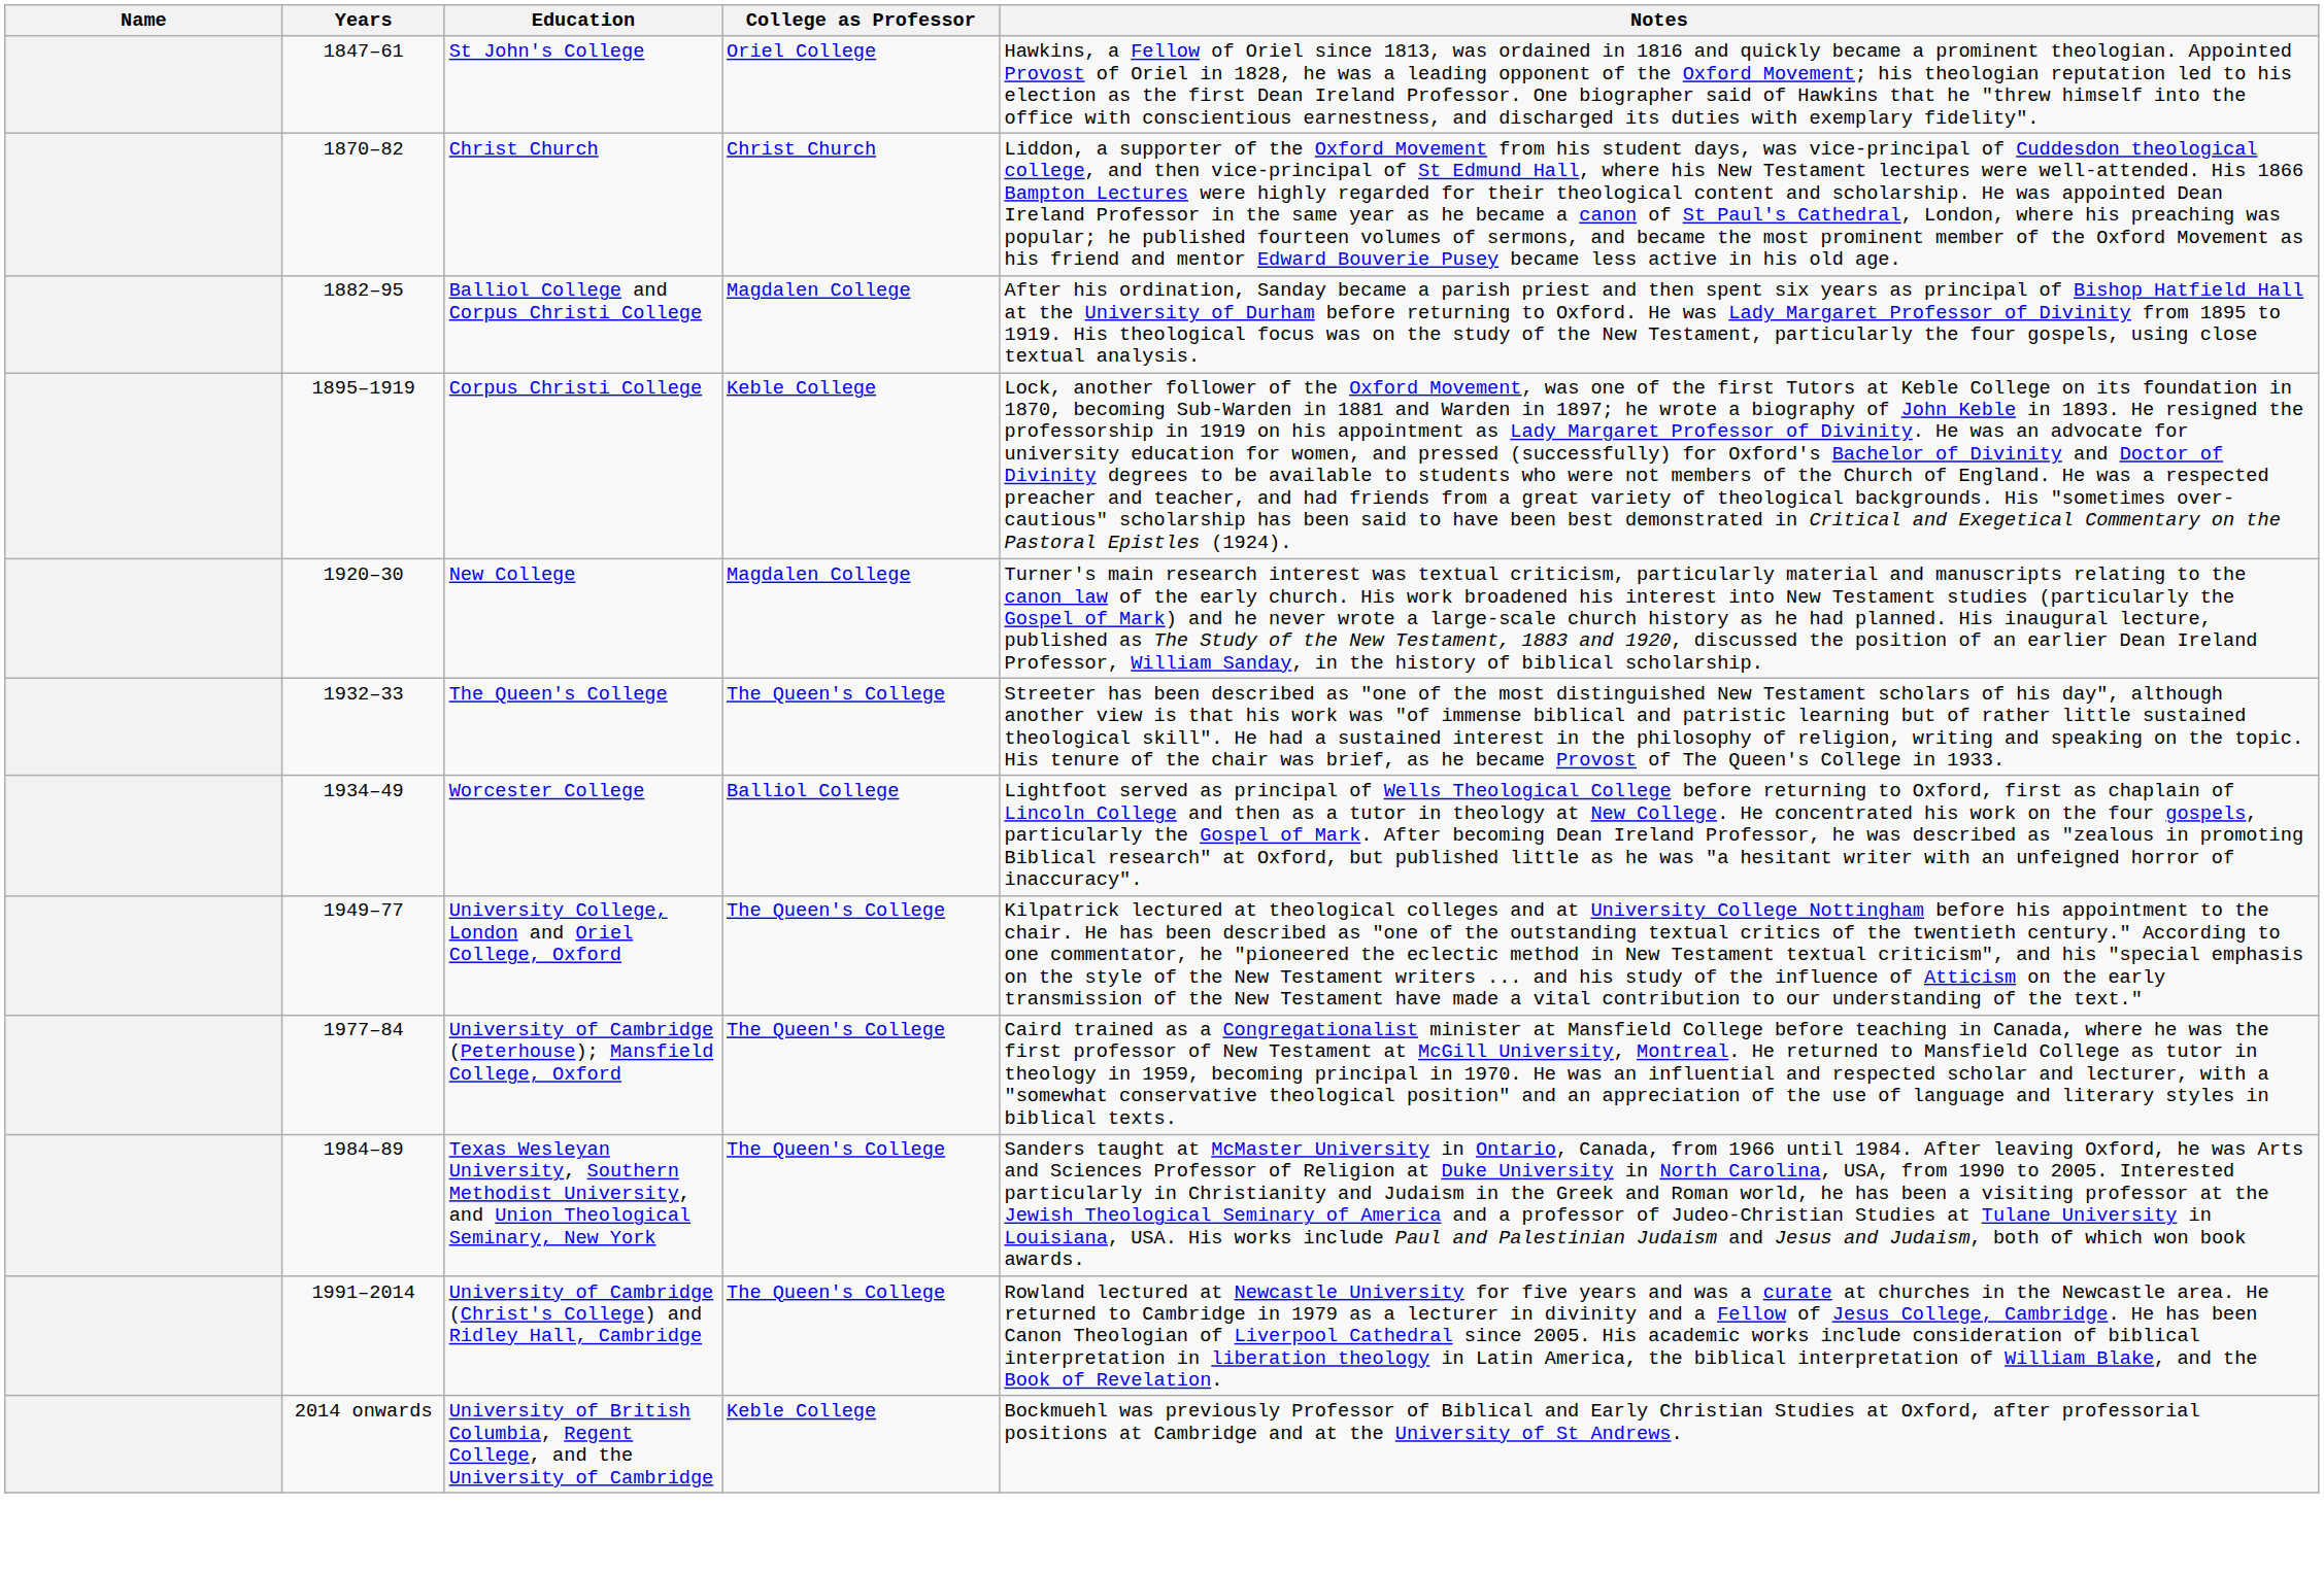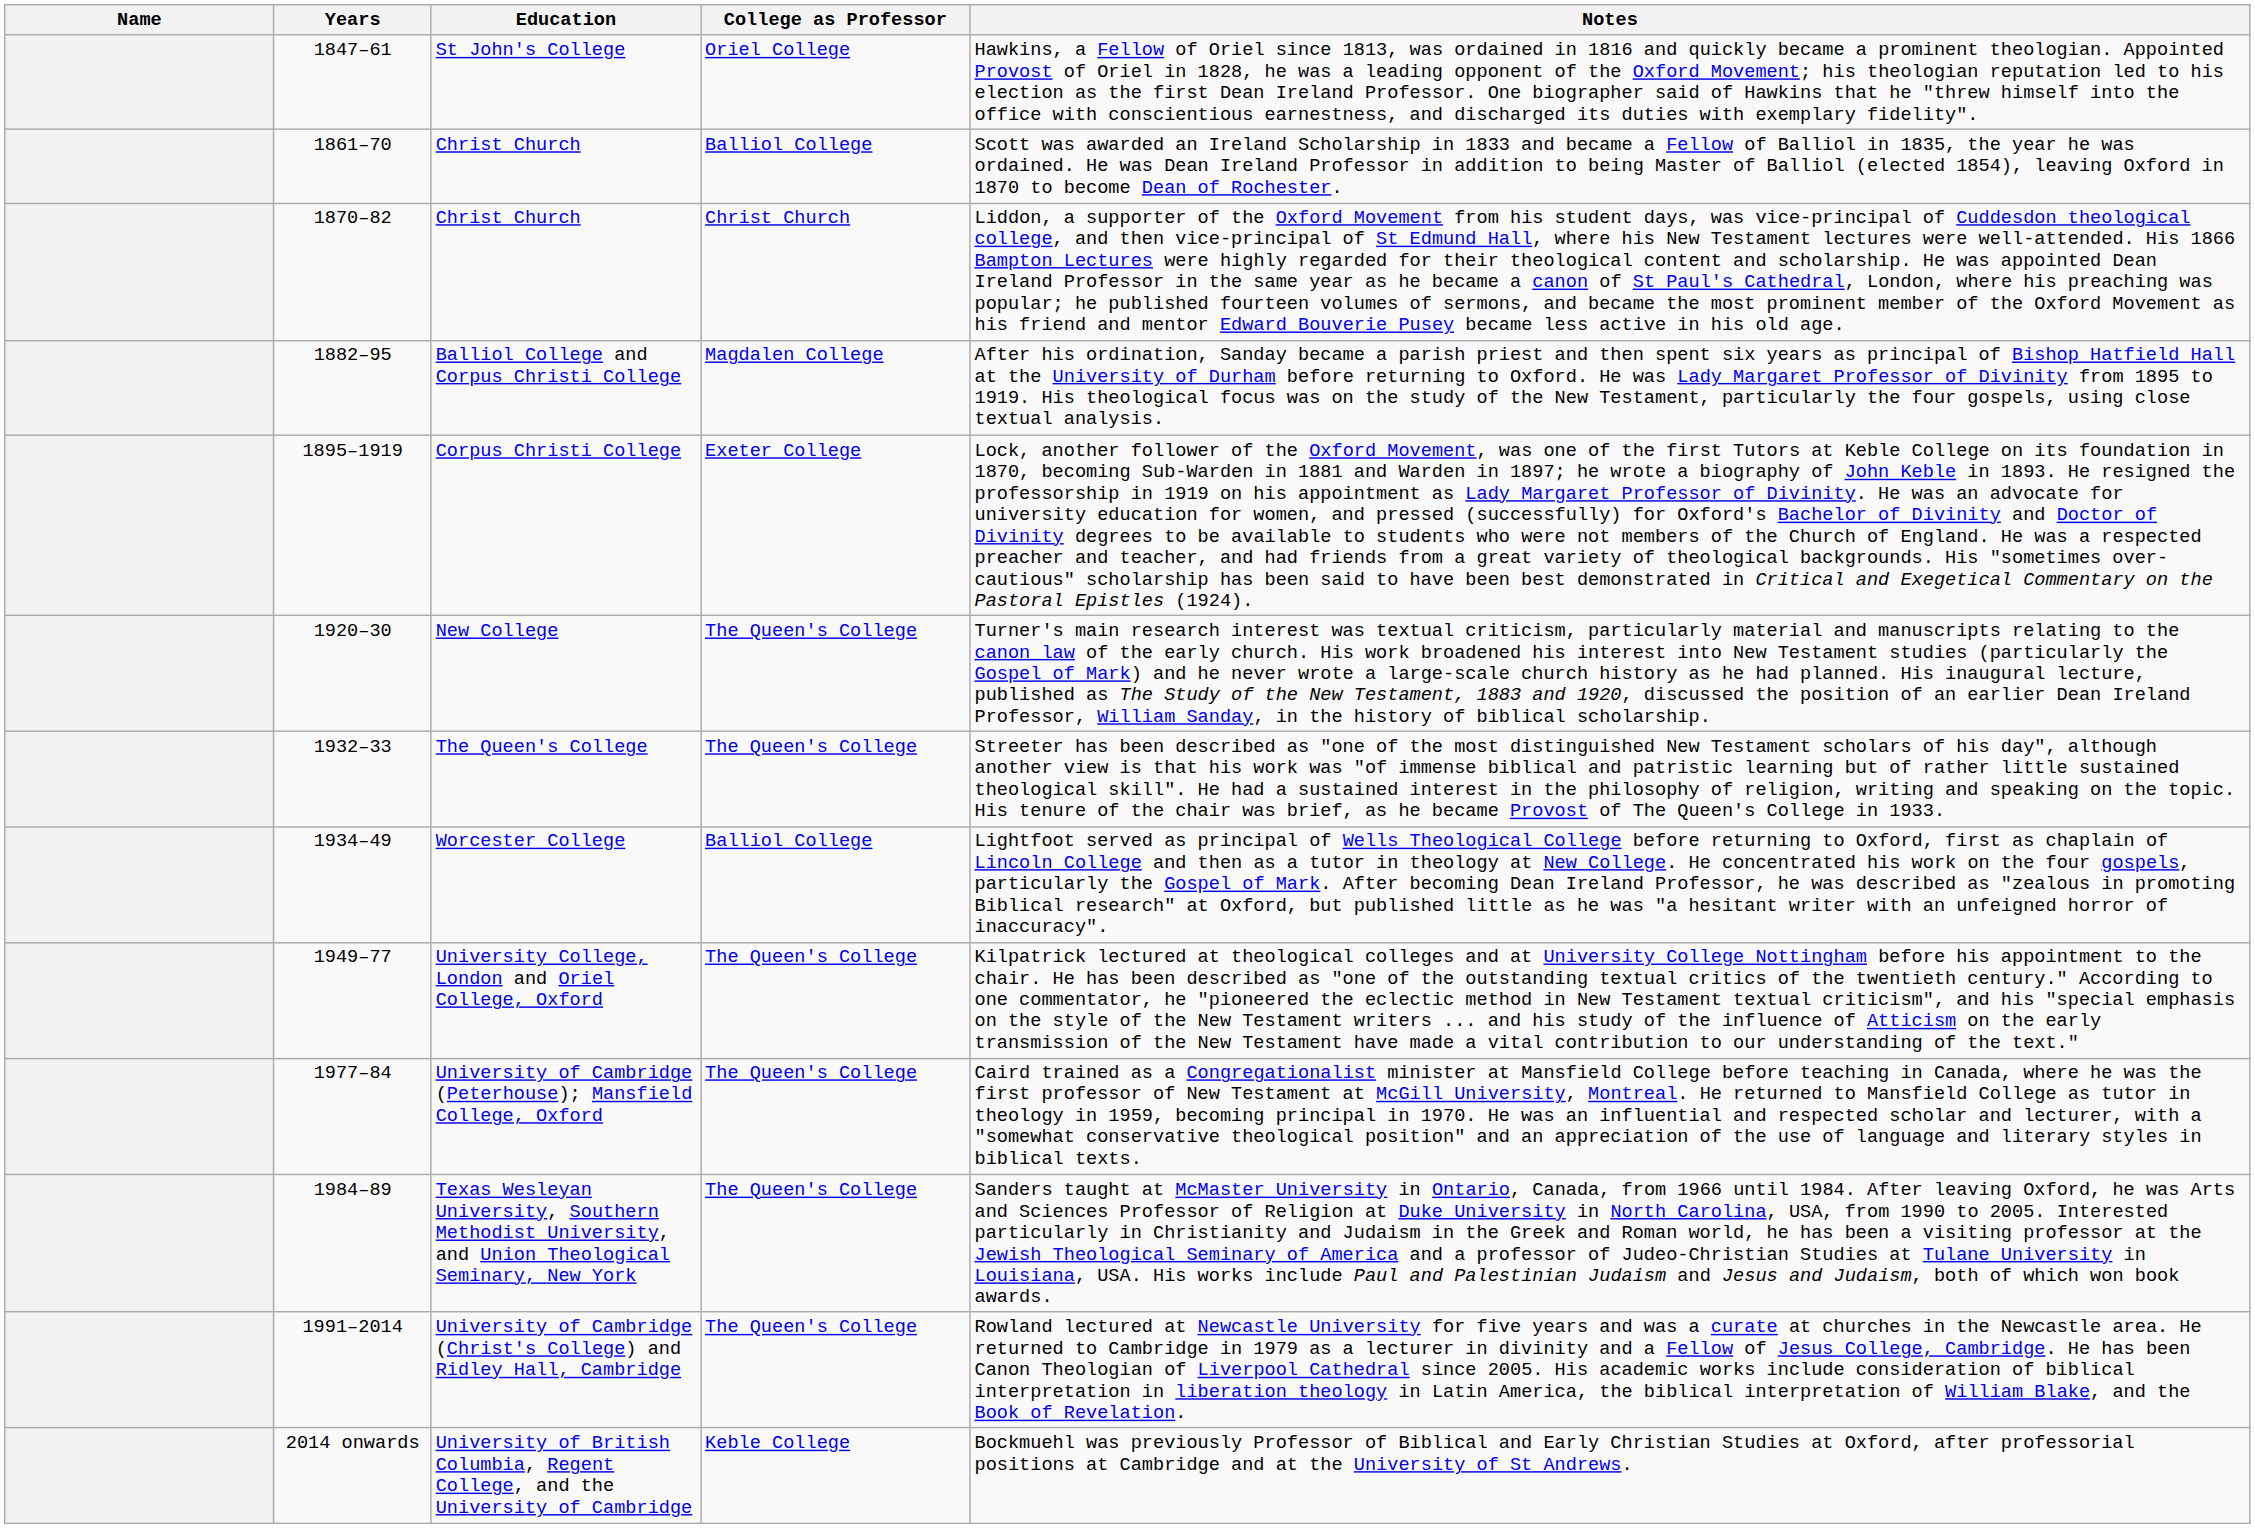+ row: 1861–70 | Christ Church | Balliol College | Scott was awarded an Ireland Scholarship in 1833 and became a Fellow of Balliol in 1835, the year he was ordained. He was Dean Ireland Professor in addition to being Master of Balliol (elected 1854), leaving Oxford in 1870 to become Dean of Rochester.
Corpus Christi College | College as Professor: Keble College -> Exeter College
New College | College as Professor: Magdalen College -> The Queen's College
